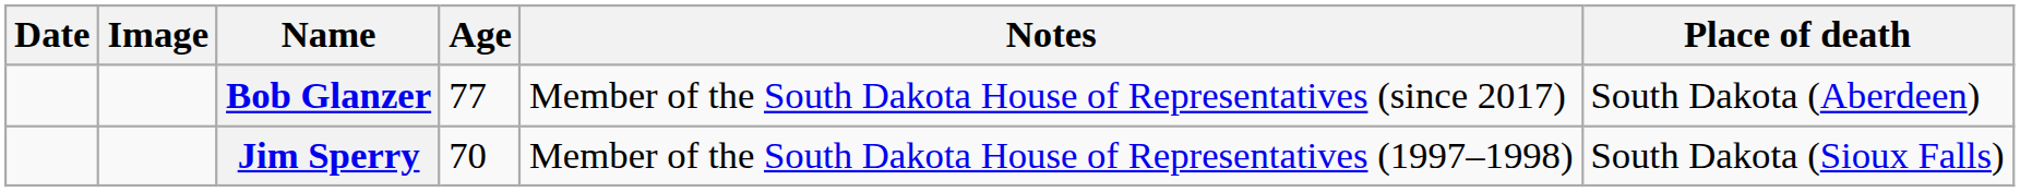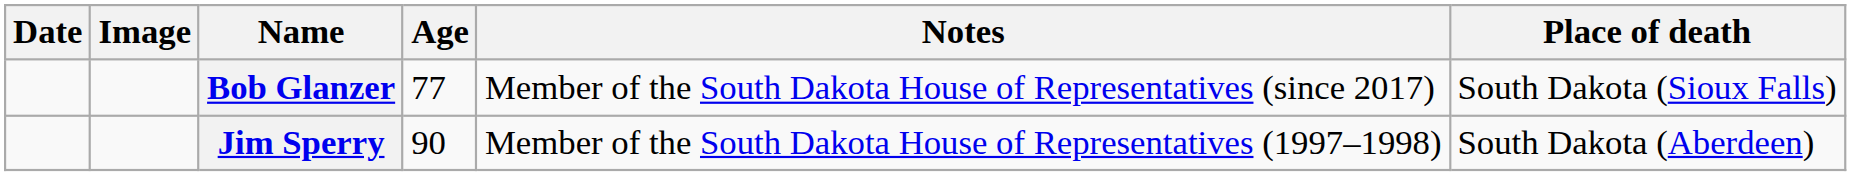Bob Glanzer | Place of death: South Dakota (Aberdeen) -> South Dakota (Sioux Falls)
Jim Sperry | Age: 70 -> 90
Jim Sperry | Place of death: South Dakota (Sioux Falls) -> South Dakota (Aberdeen)
